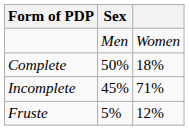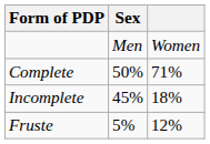Complete | column 3: 18% -> 71%
Incomplete | column 3: 71% -> 18%
